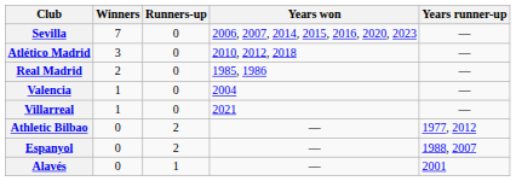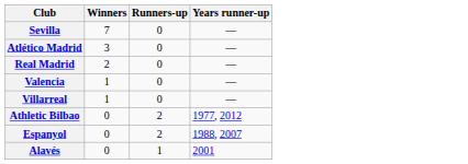- column: Years won | 2006, 2007, 2014, 2015, 2016, 2020, 2023 | 2010, 2012, 2018 | 1985, 1986 | 2004 | 2021 | — | — | —
